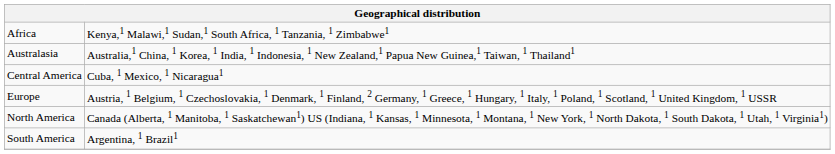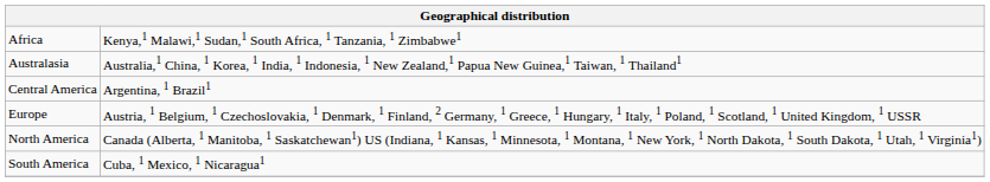Central America | column 2: Cuba, 1 Mexico, 1 Nicaragua1 -> Argentina, 1 Brazil1
South America | column 2: Argentina, 1 Brazil1 -> Cuba, 1 Mexico, 1 Nicaragua1
